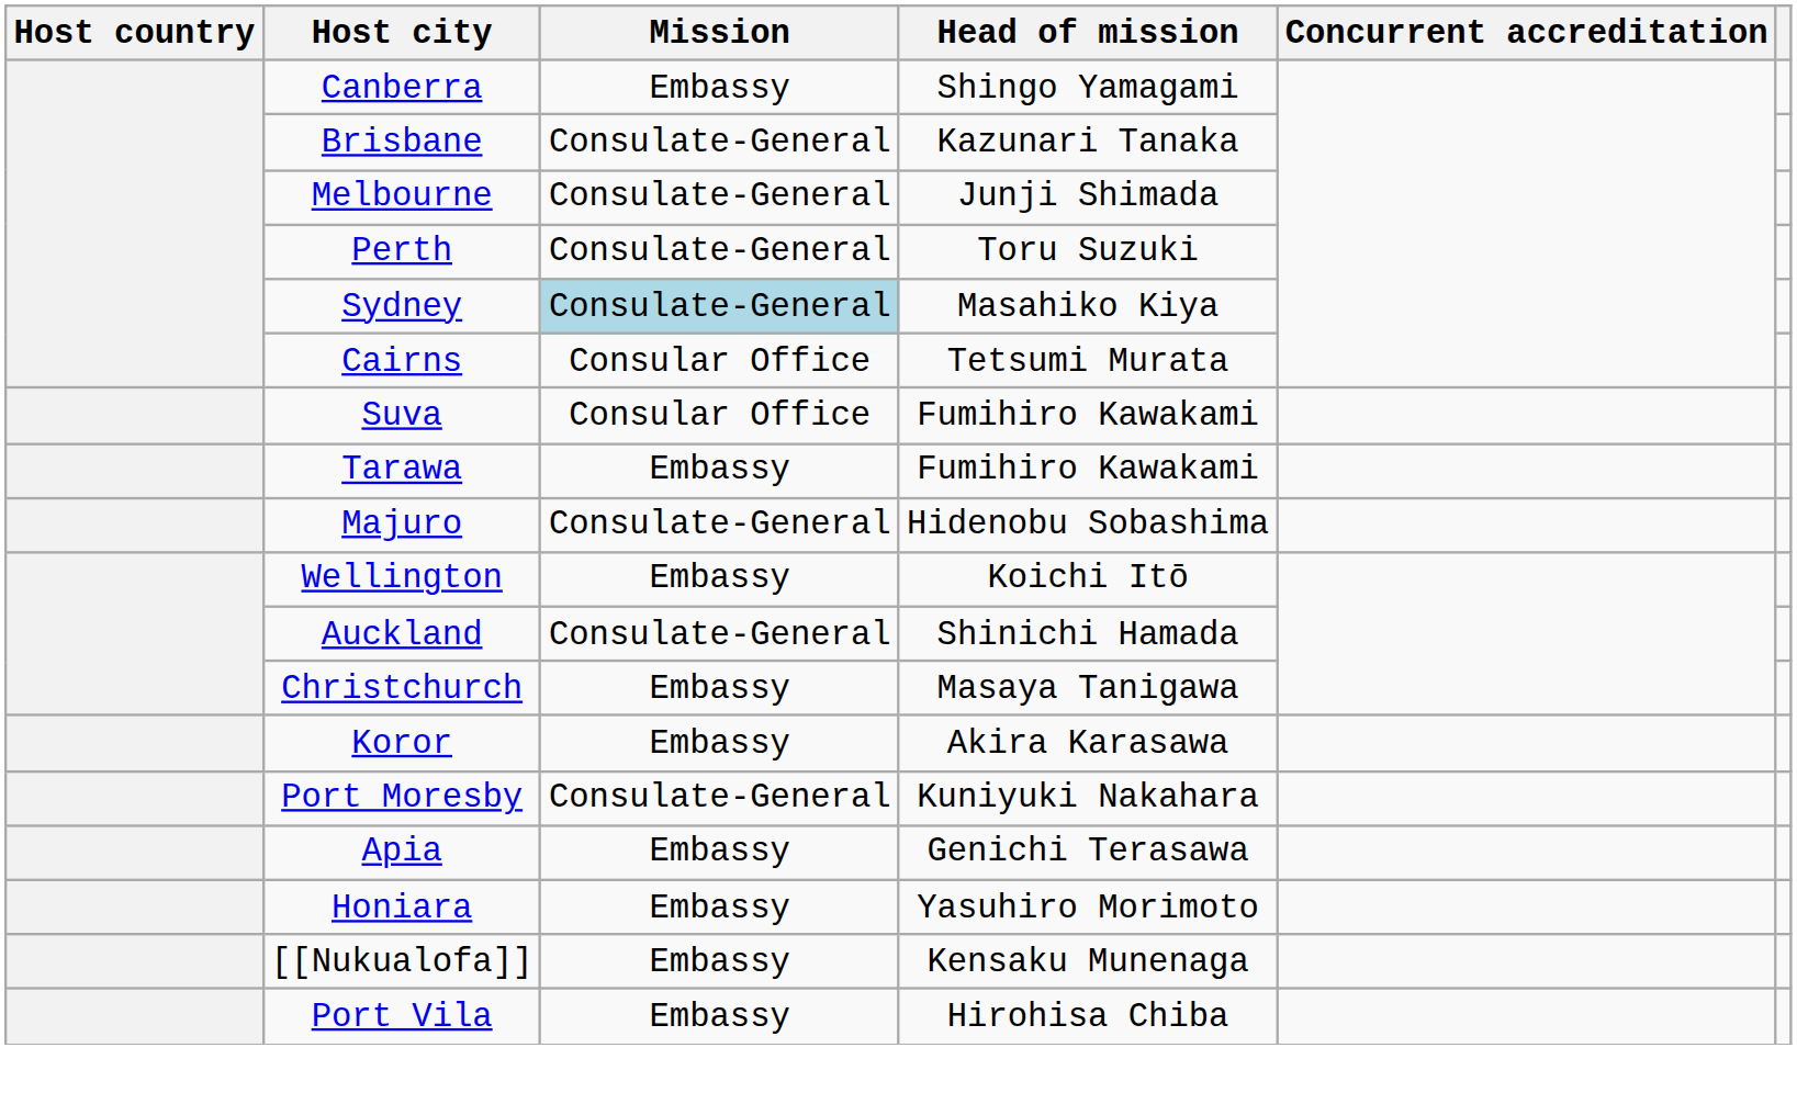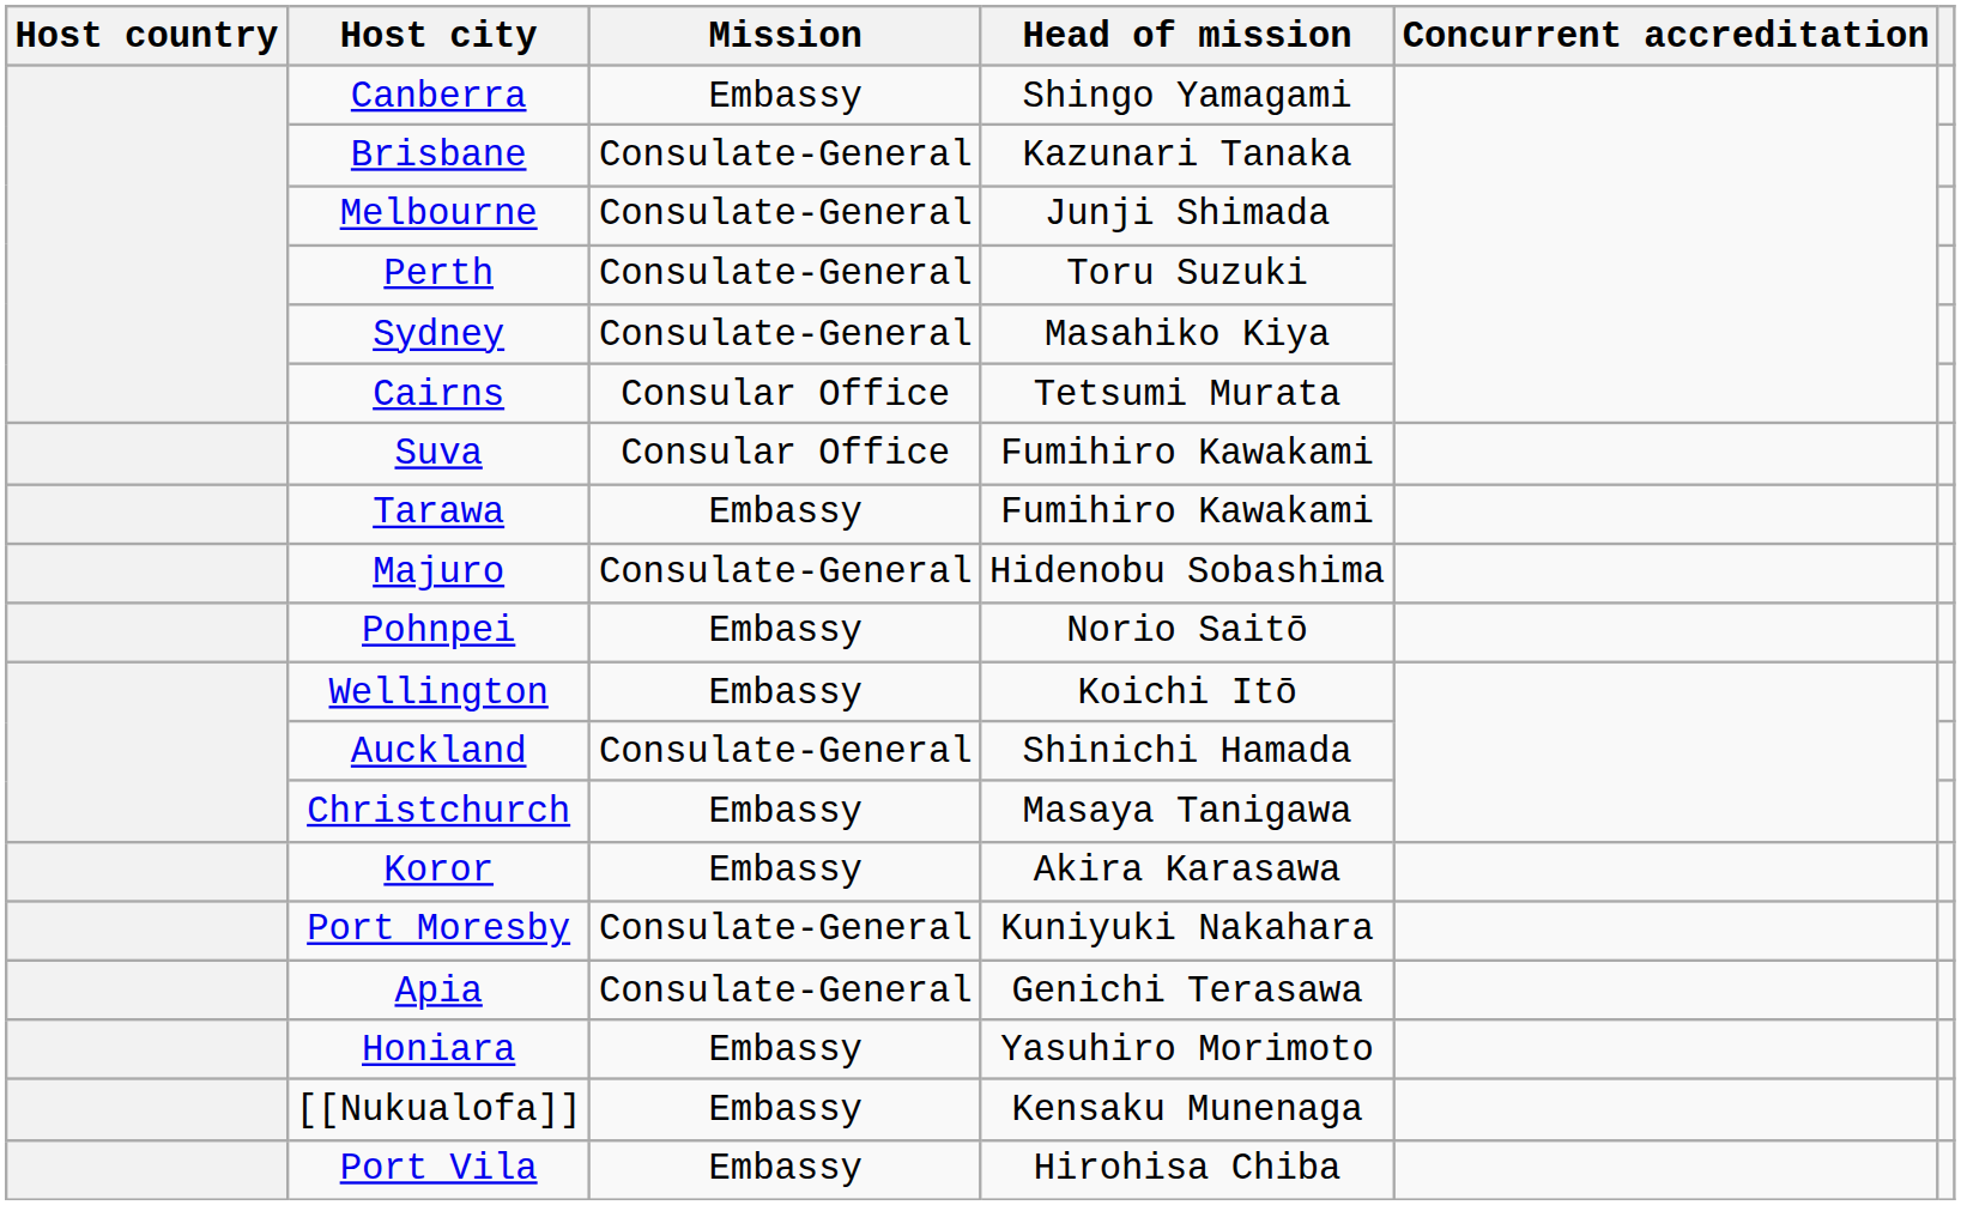Sydney | Mission: lightblue background -> no background
+ row: Pohnpei | Embassy | Norio Saitō
Apia | Mission: Embassy -> Consulate-General
